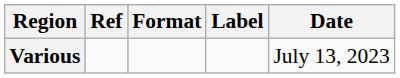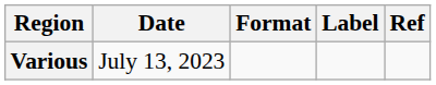columns swapped: Date <-> Ref
